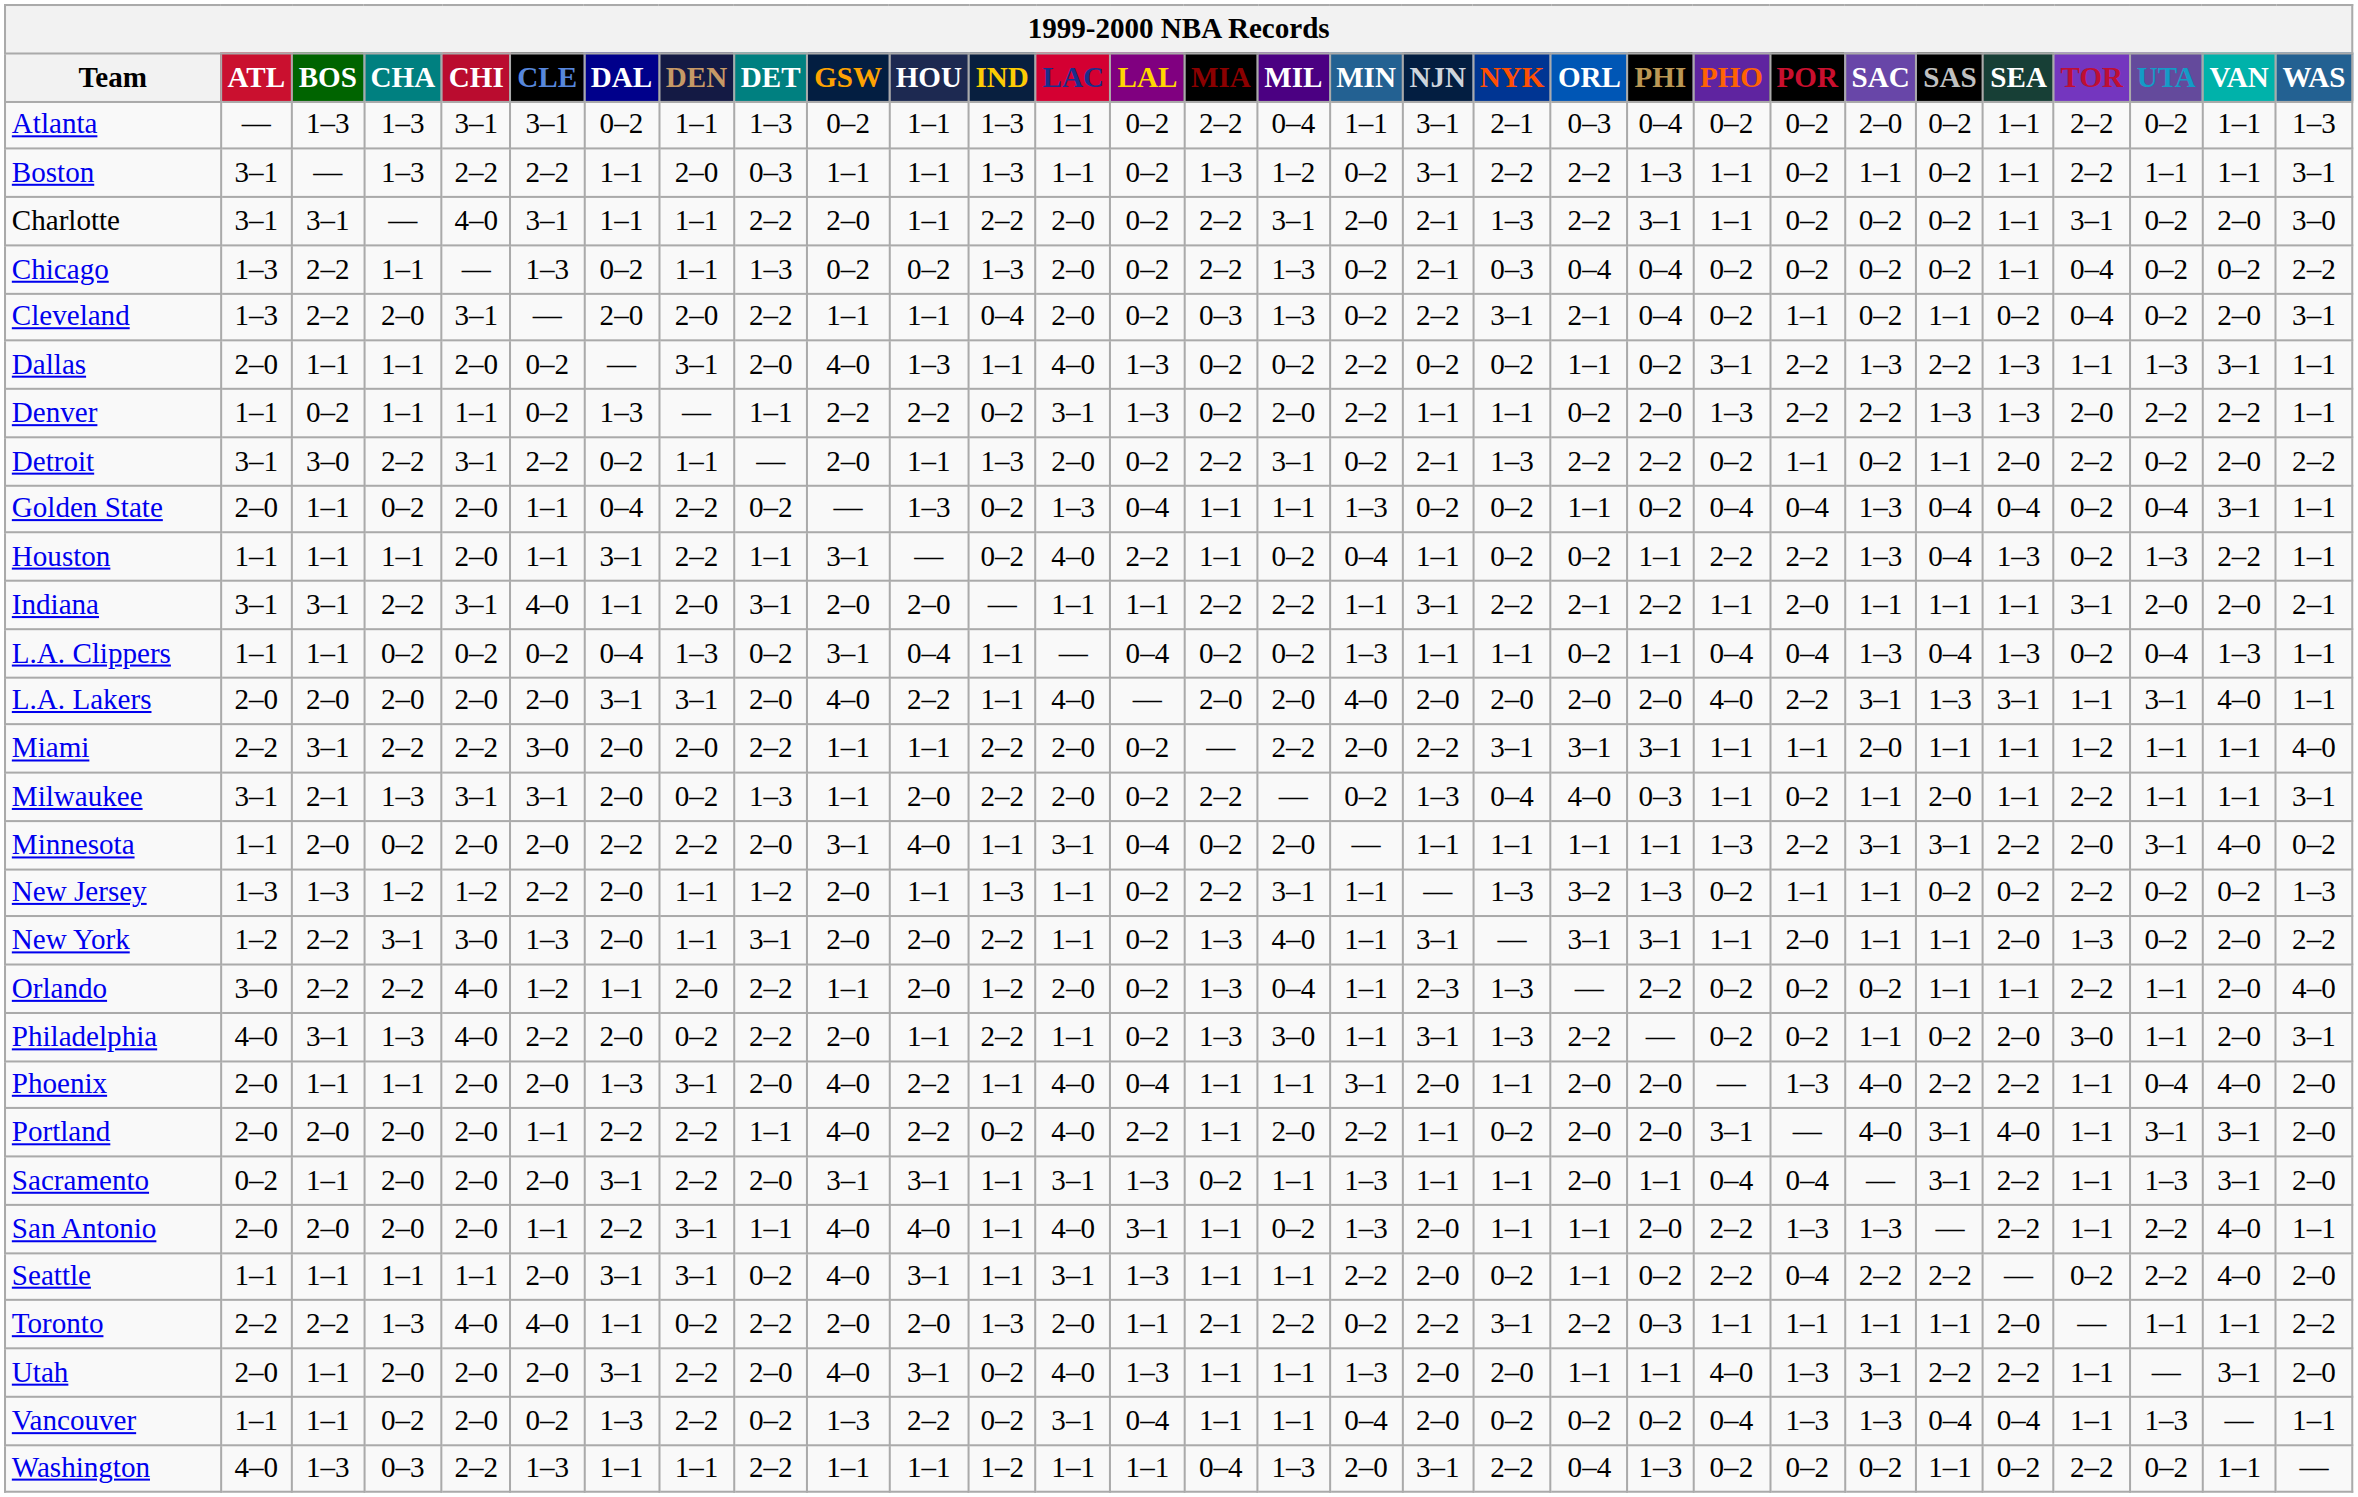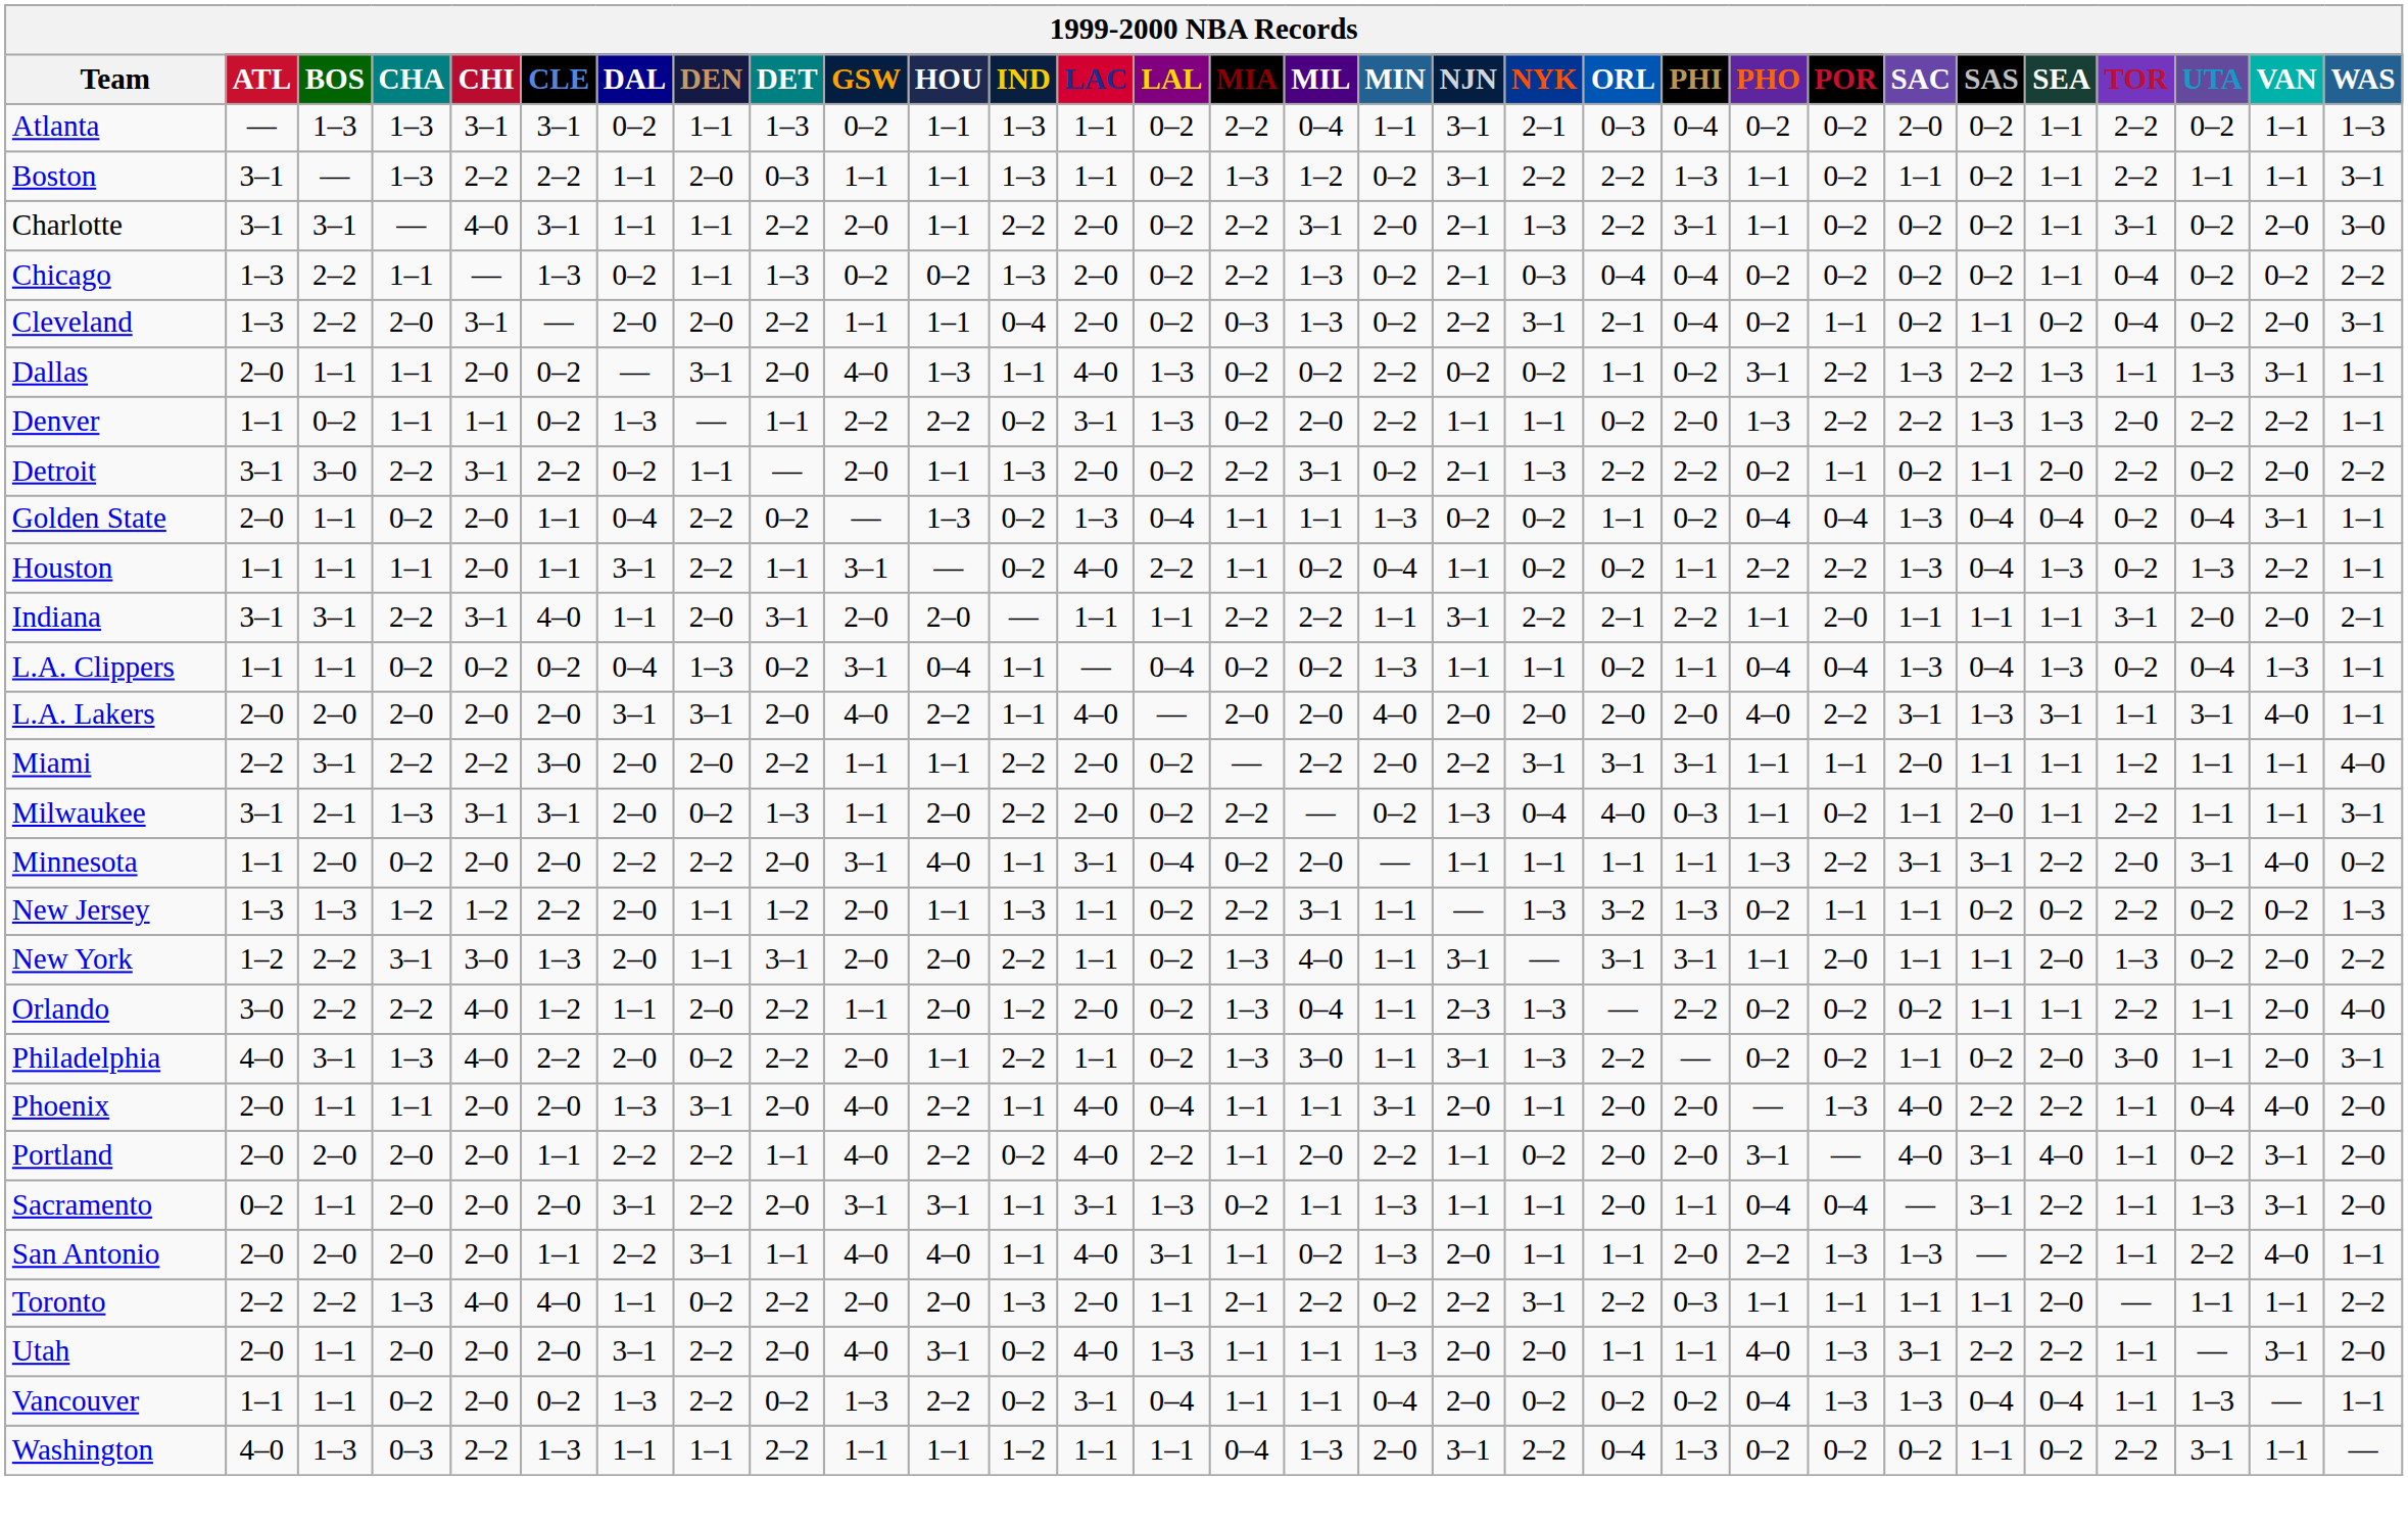Portland | UTA: 3–1 -> 0–2
- row: Seattle | 1–1 | 1–1 | 1–1 | 1–1 | 2–0 | 3–1 | 3–1 | 0–2 | 4–0 | 3–1 | 1–1 | 3–1 | 1–3 | 1–1 | 1–1 | 2–2 | 2–0 | 0–2 | 1–1 | 0–2 | 2–2 | 0–4 | 2–2 | 2–2 | — | 0–2 | 2–2 | 4–0 | 2–0
Washington | UTA: 0–2 -> 3–1
